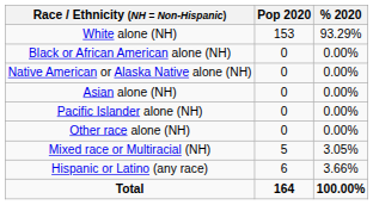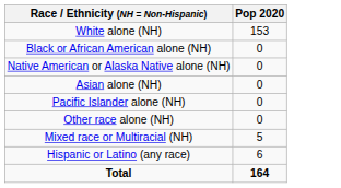- column: % 2020 | 93.29% | 0.00% | 0.00% | 0.00% | 0.00% | 0.00% | 3.05% | 3.66% | 100.00%
